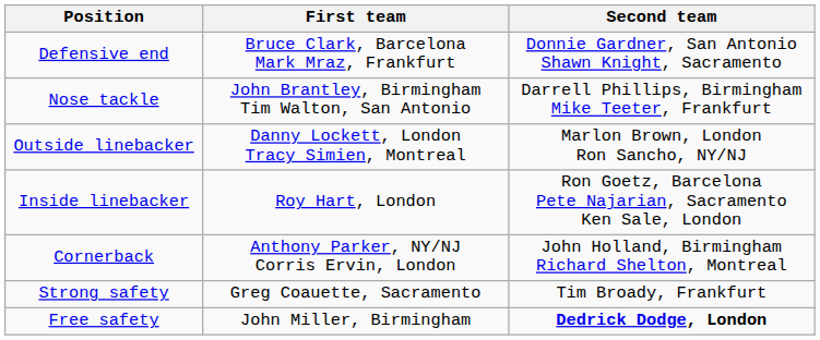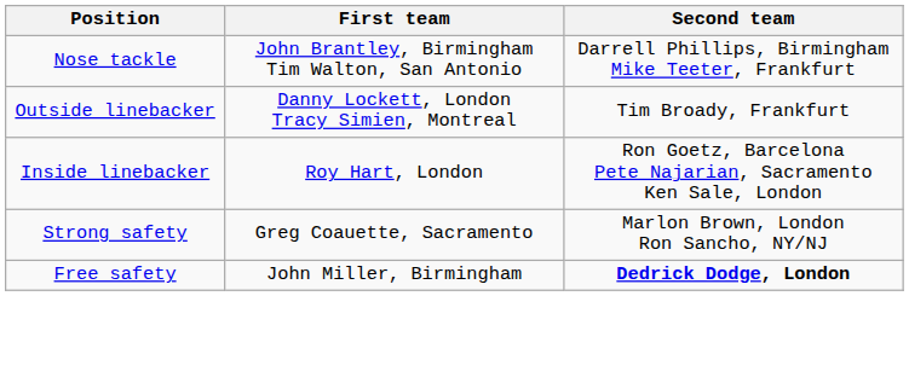- row: Defensive end | Bruce Clark, Barcelona Mark Mraz, Frankfurt | Donnie Gardner, San Antonio Shawn Knight, Sacramento
Outside linebacker | Second team: Marlon Brown, London Ron Sancho, NY/NJ -> Tim Broady, Frankfurt
- row: Cornerback | Anthony Parker, NY/NJ Corris Ervin, London | John Holland, Birmingham Richard Shelton, Montreal
Strong safety | Second team: Tim Broady, Frankfurt -> Marlon Brown, London Ron Sancho, NY/NJ
